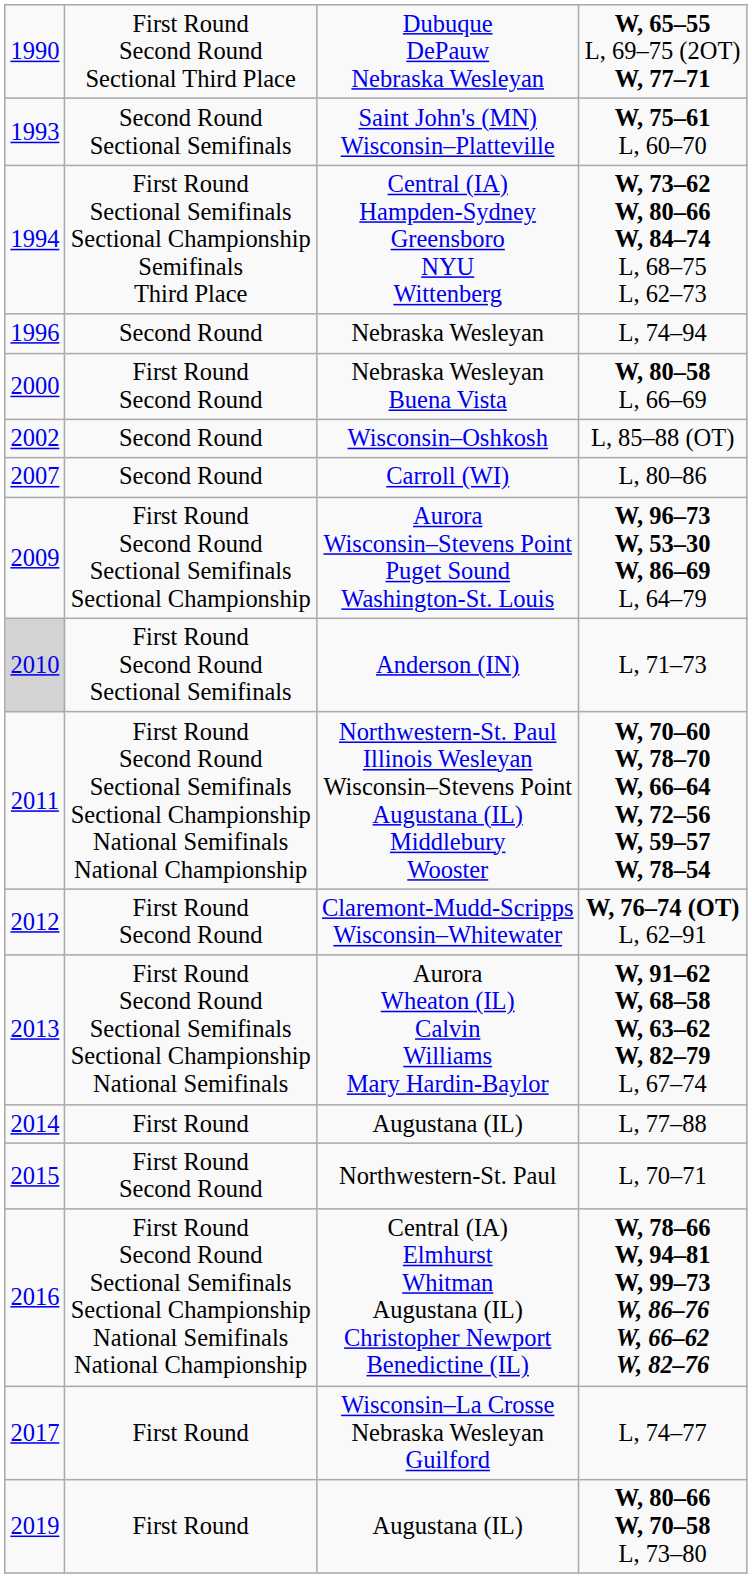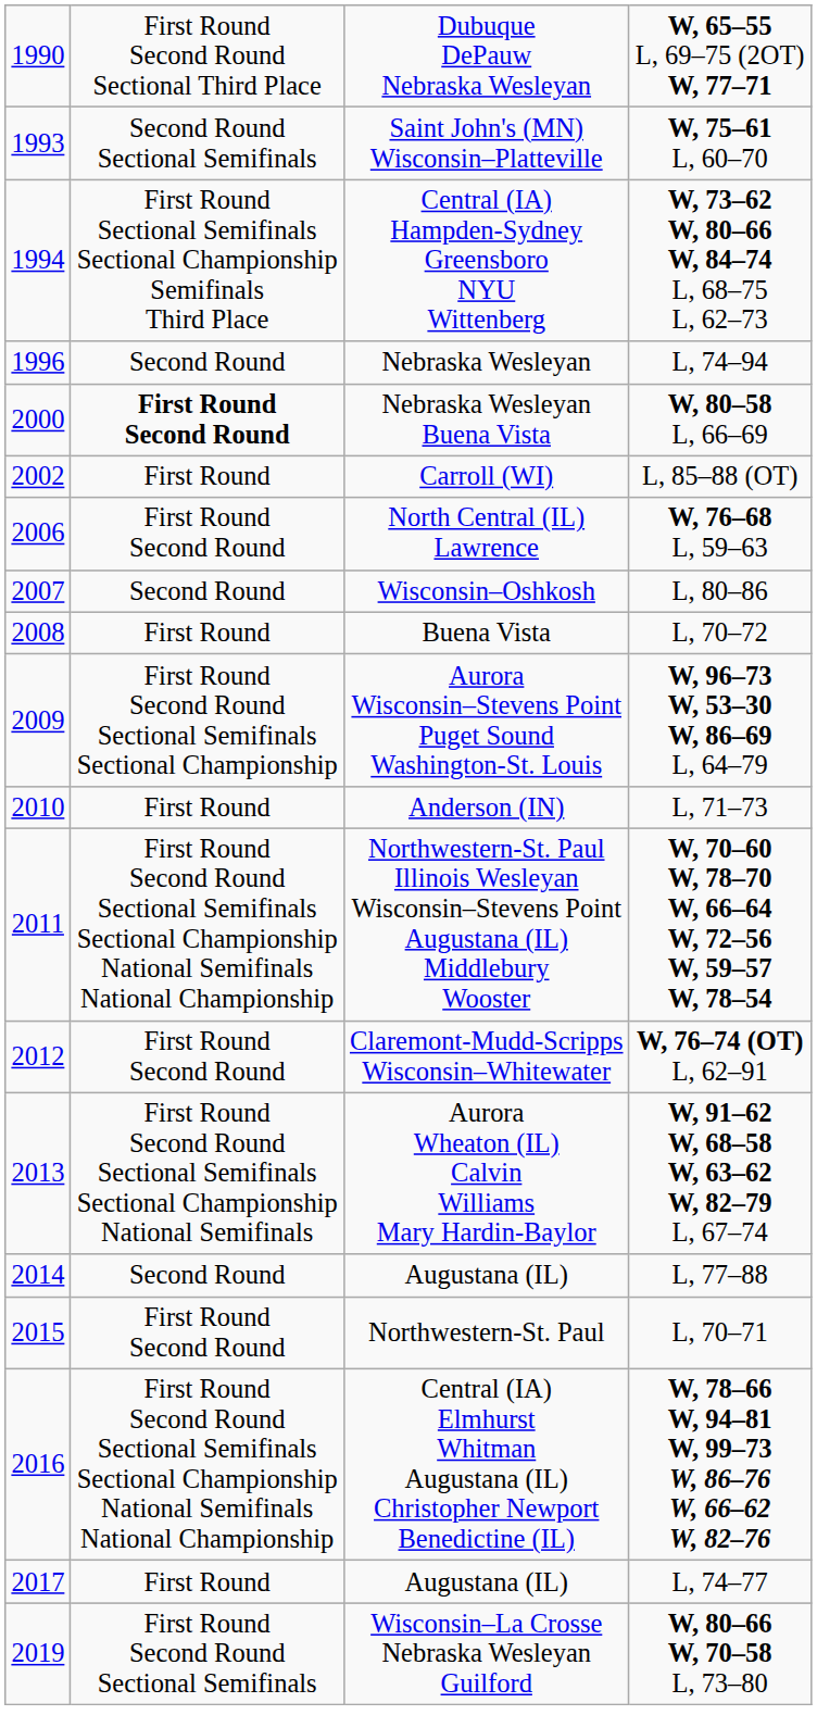W, 80–58 L, 66–69 | column 2: normal -> bold
L, 85–88 (OT) | column 2: Second Round -> First Round
L, 85–88 (OT) | column 3: Wisconsin–Oshkosh -> Carroll (WI)
+ row: 2006 | First Round Second Round | North Central (IL) Lawrence | W, 76–68 L, 59–63
L, 80–86 | column 3: Carroll (WI) -> Wisconsin–Oshkosh
+ row: 2008 | First Round | Buena Vista | L, 70–72
L, 71–73 | column 1: lightgrey background -> no background
L, 71–73 | column 2: First Round Second Round Sectional Semifinals -> First Round
L, 77–88 | column 2: First Round -> Second Round
L, 74–77 | column 3: Wisconsin–La Crosse Nebraska Wesleyan Guilford -> Augustana (IL)
W, 80–66 W, 70–58 L, 73–80 | column 2: First Round -> First Round Second Round Sectional Semifinals
W, 80–66 W, 70–58 L, 73–80 | column 3: Augustana (IL) -> Wisconsin–La Crosse Nebraska Wesleyan Guilford
